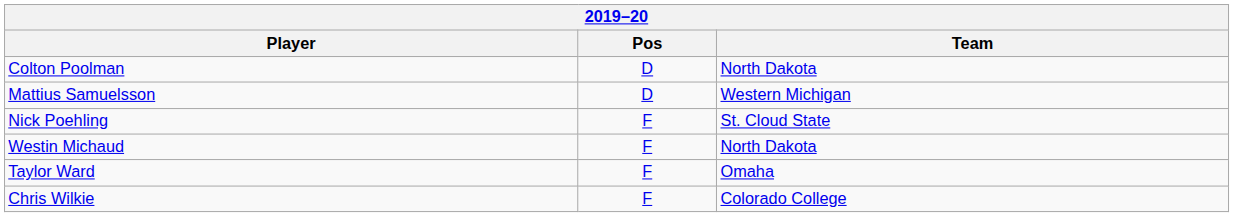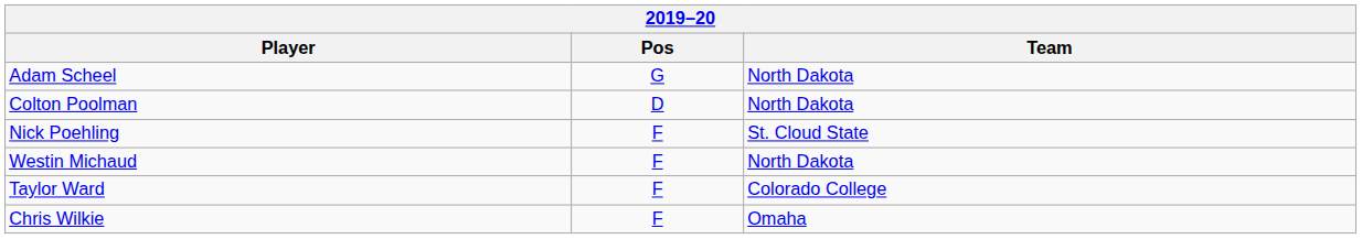+ row: Adam Scheel | G | North Dakota
- row: Mattius Samuelsson | D | Western Michigan
Taylor Ward | Team: Omaha -> Colorado College
Chris Wilkie | Team: Colorado College -> Omaha
